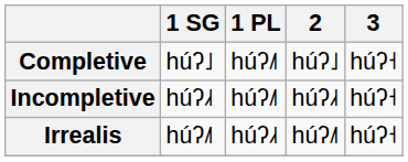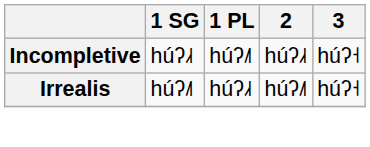- row: Completive | húʔ˩ | húʔ˩˥ | húʔ˩ | húʔ˧
